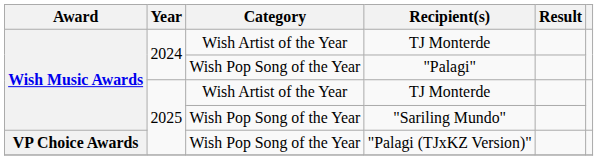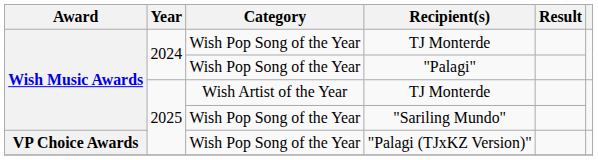2024 / TJ Monterde | Category: Wish Artist of the Year -> Wish Pop Song of the Year
